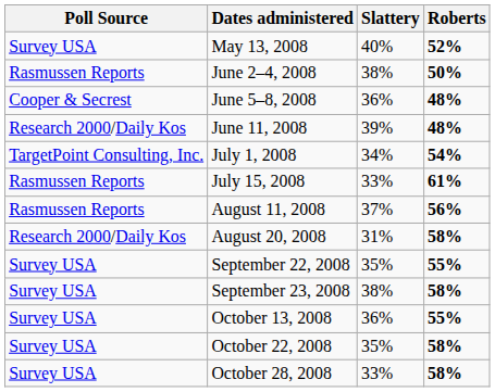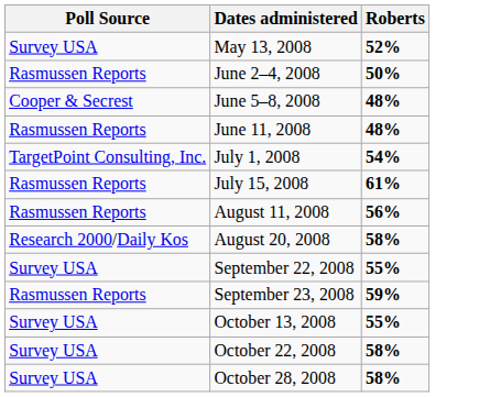- column: Slattery | 40% | 38% | 36% | 39% | 34% | 33% | 37% | 31% | 35% | 38% | 36% | 35% | 33%
June 11, 2008 | Poll Source: Research 2000/Daily Kos -> Rasmussen Reports
September 23, 2008 | Poll Source: Survey USA -> Rasmussen Reports
September 23, 2008 | Roberts: 58% -> 59%
